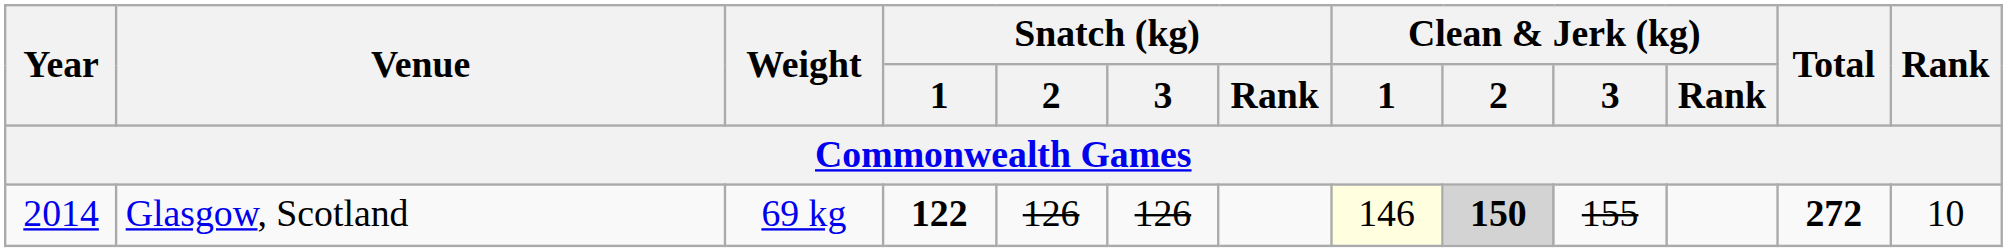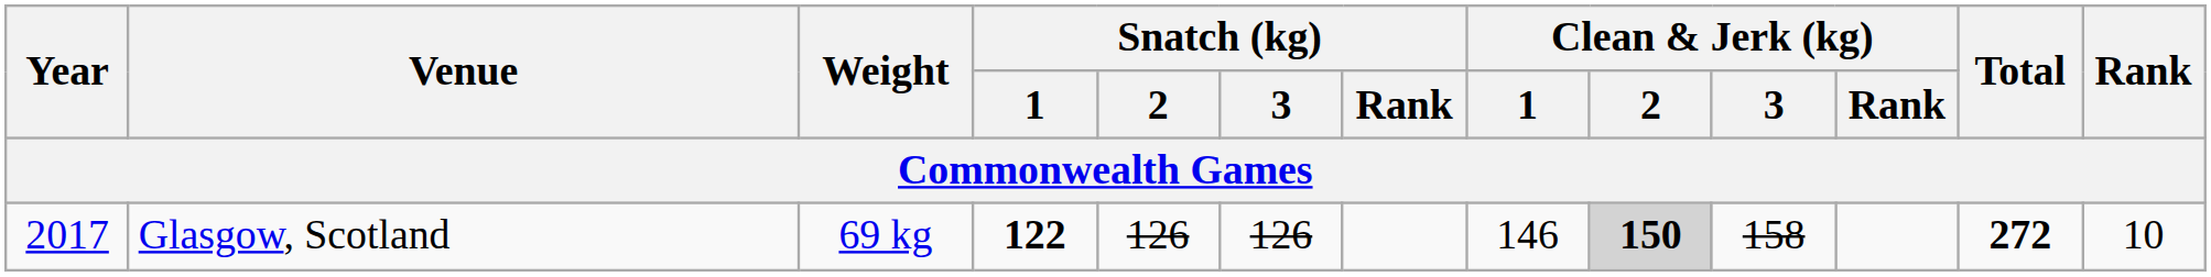Glasgow, Scotland | Year: 2014 -> 2017
Glasgow, Scotland | Clean & Jerk (kg) / 1: lightyellow background -> no background
Glasgow, Scotland | Clean & Jerk (kg) / 3: 155 -> 158
